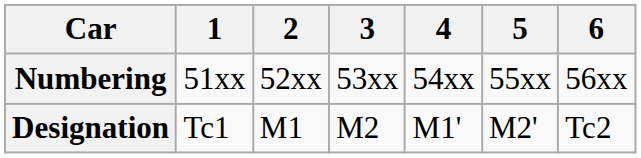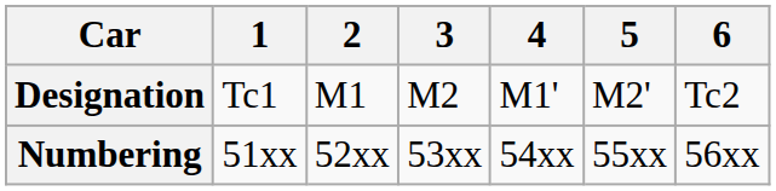rows swapped: Designation <-> Numbering
